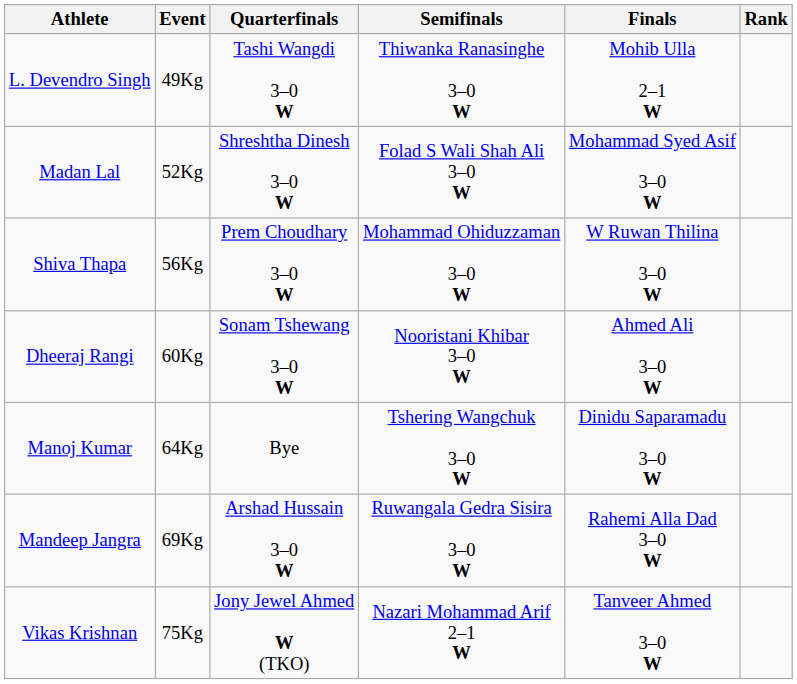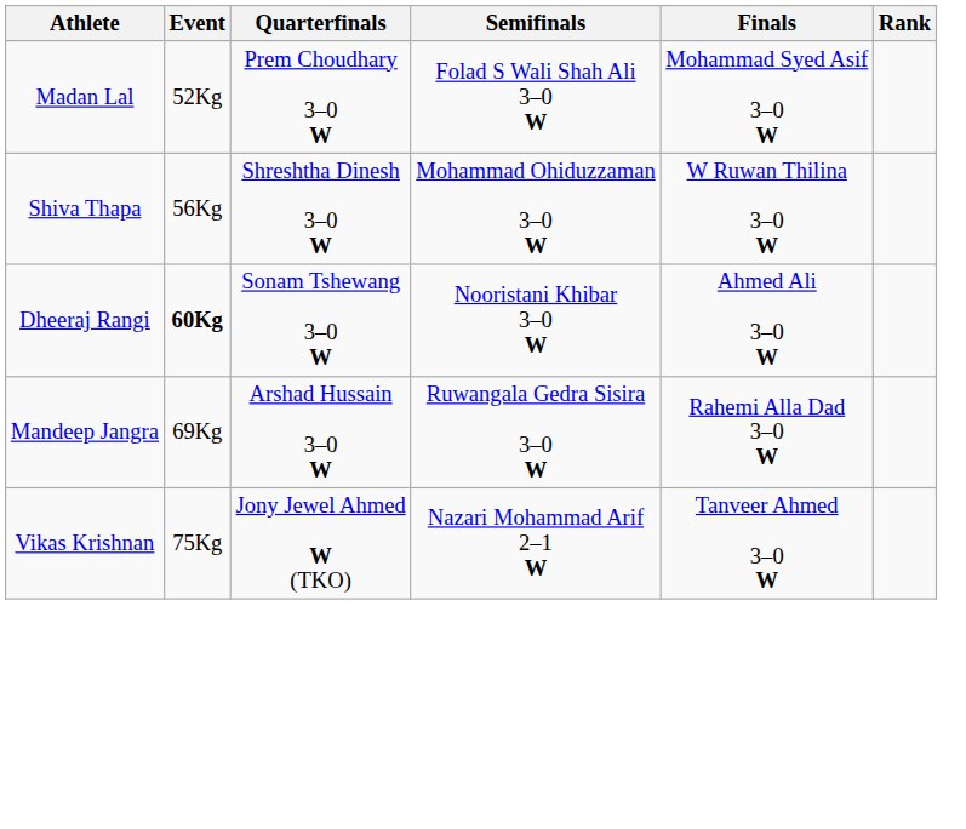- row: L. Devendro Singh | 49Kg | Tashi Wangdi 3–0 W | Thiwanka Ranasinghe 3–0 W | Mohib Ulla 2–1 W
Madan Lal | Quarterfinals: Shreshtha Dinesh 3–0 W -> Prem Choudhary 3–0 W
Shiva Thapa | Quarterfinals: Prem Choudhary 3–0 W -> Shreshtha Dinesh 3–0 W
Dheeraj Rangi | Event: normal -> bold
- row: Manoj Kumar | 64Kg | Bye | Tshering Wangchuk 3–0 W | Dinidu Saparamadu 3–0 W
